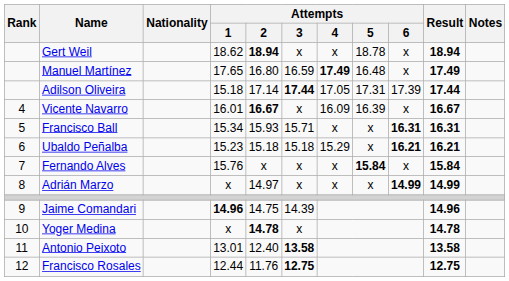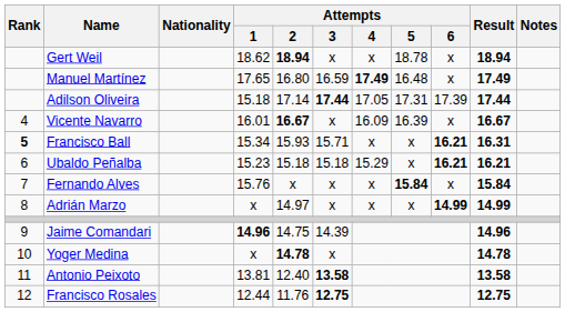Francisco Ball | Rank: normal -> bold
Francisco Ball | Attempts / 6: 16.31 -> 16.21
Antonio Peixoto | Attempts / 1: 13.01 -> 13.81
